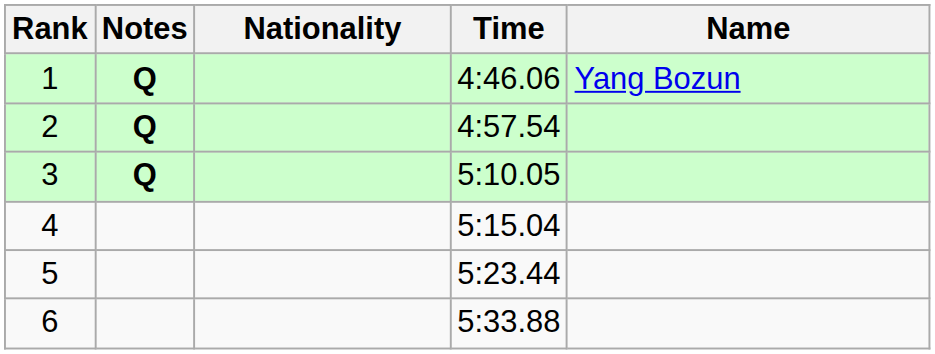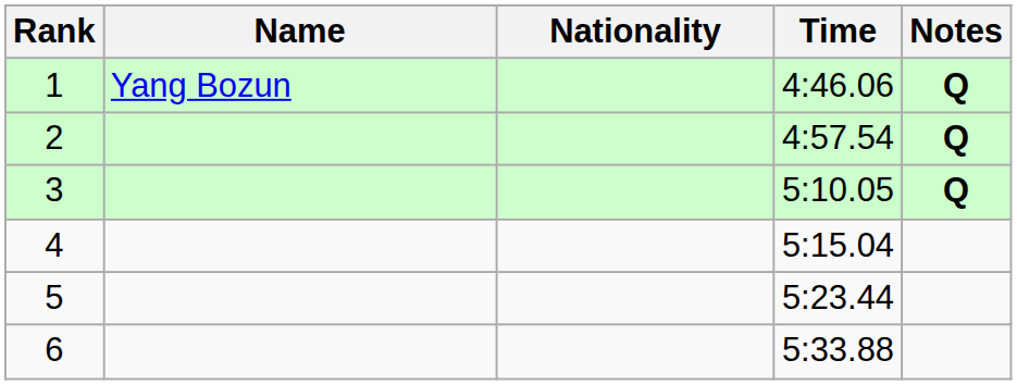columns swapped: Name <-> Notes
